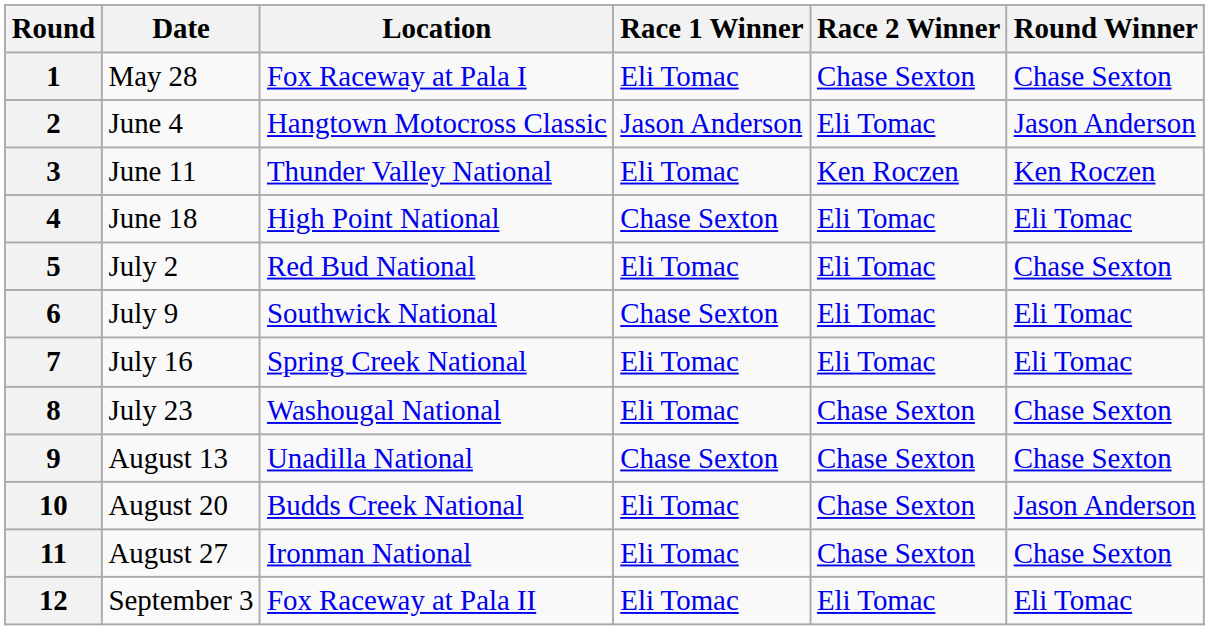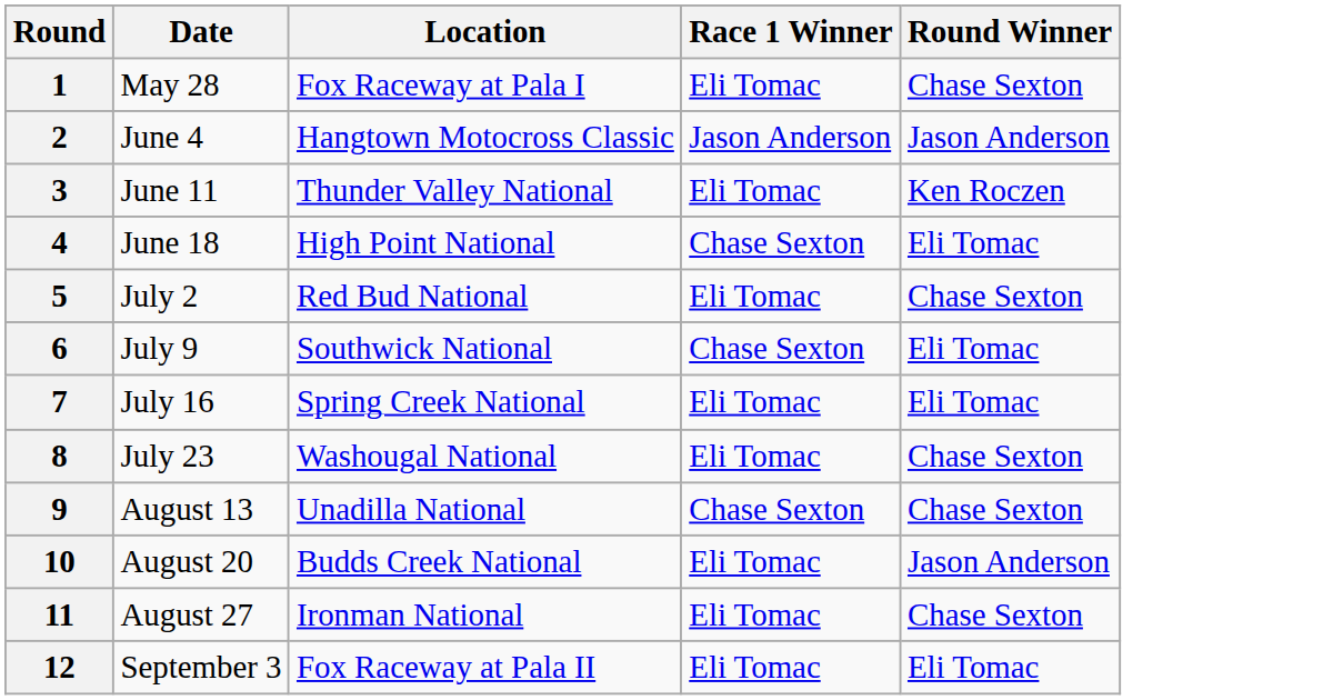- column: Race 2 Winner | Chase Sexton | Eli Tomac | Ken Roczen | Eli Tomac | Eli Tomac | Eli Tomac | Eli Tomac | Chase Sexton | Chase Sexton | Chase Sexton | Chase Sexton | Eli Tomac
